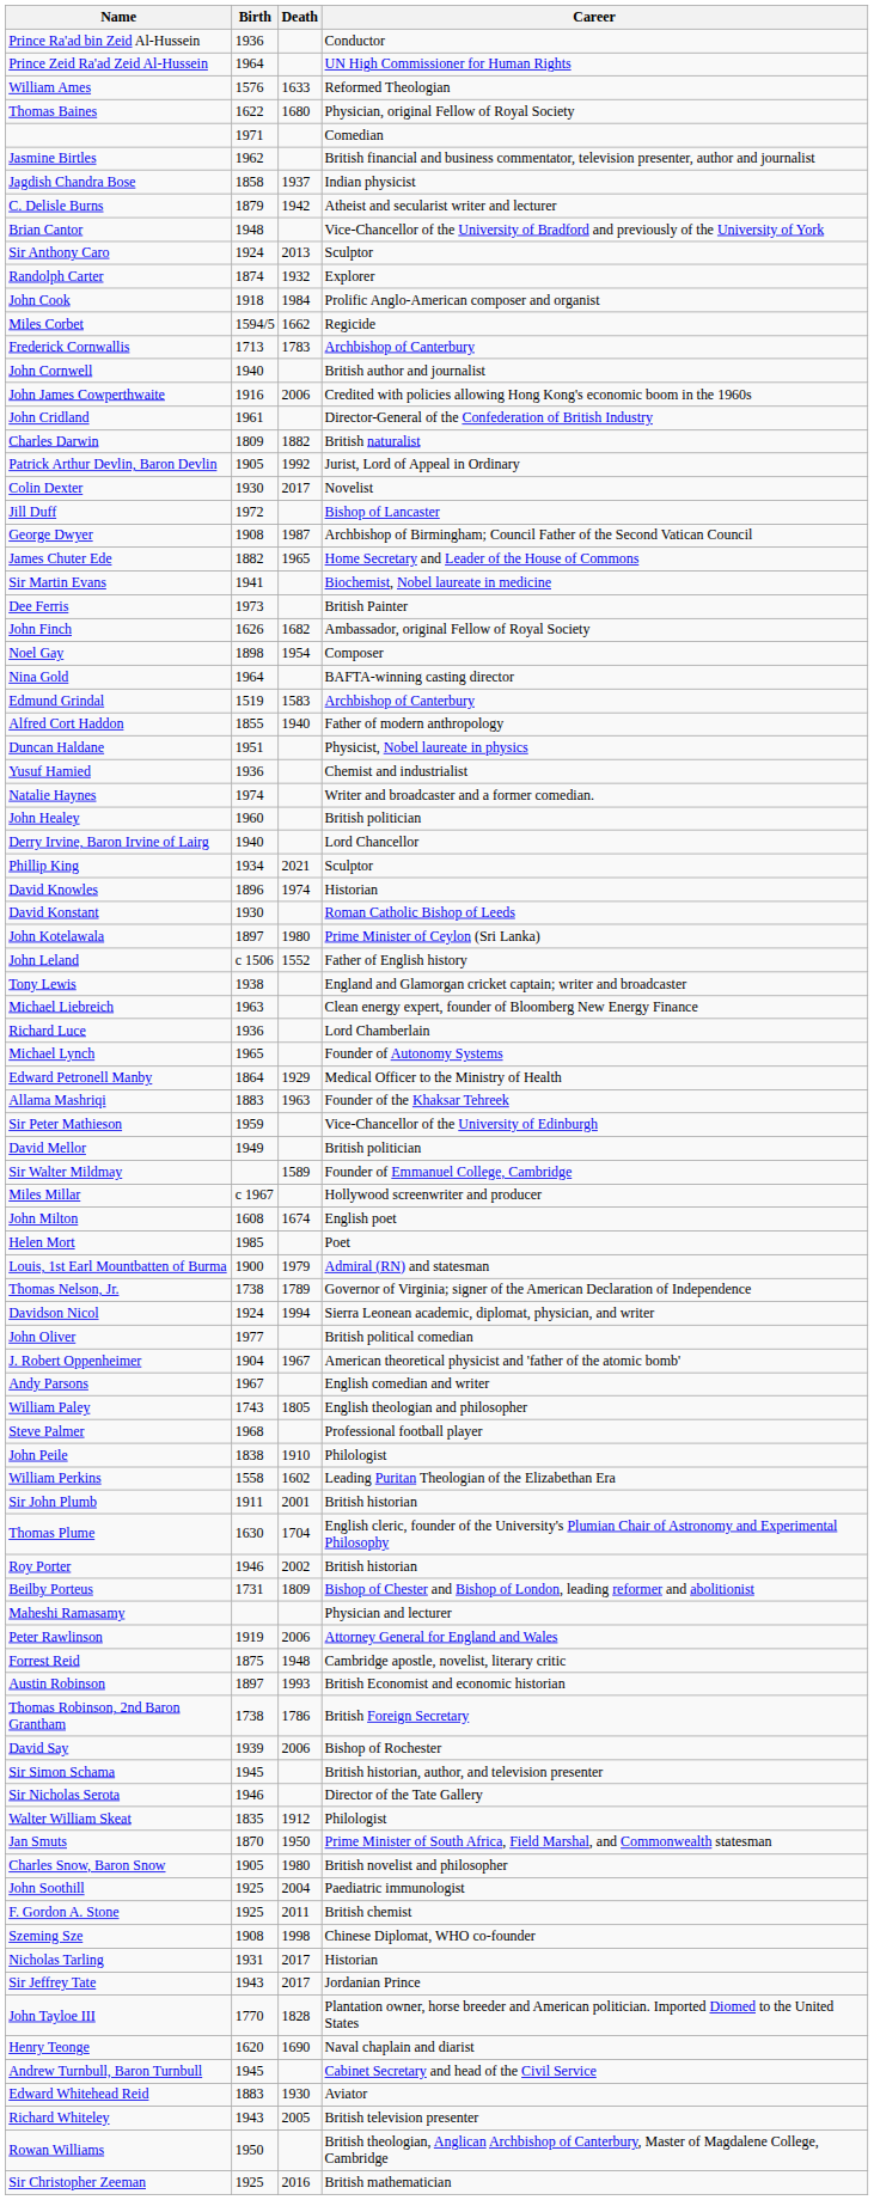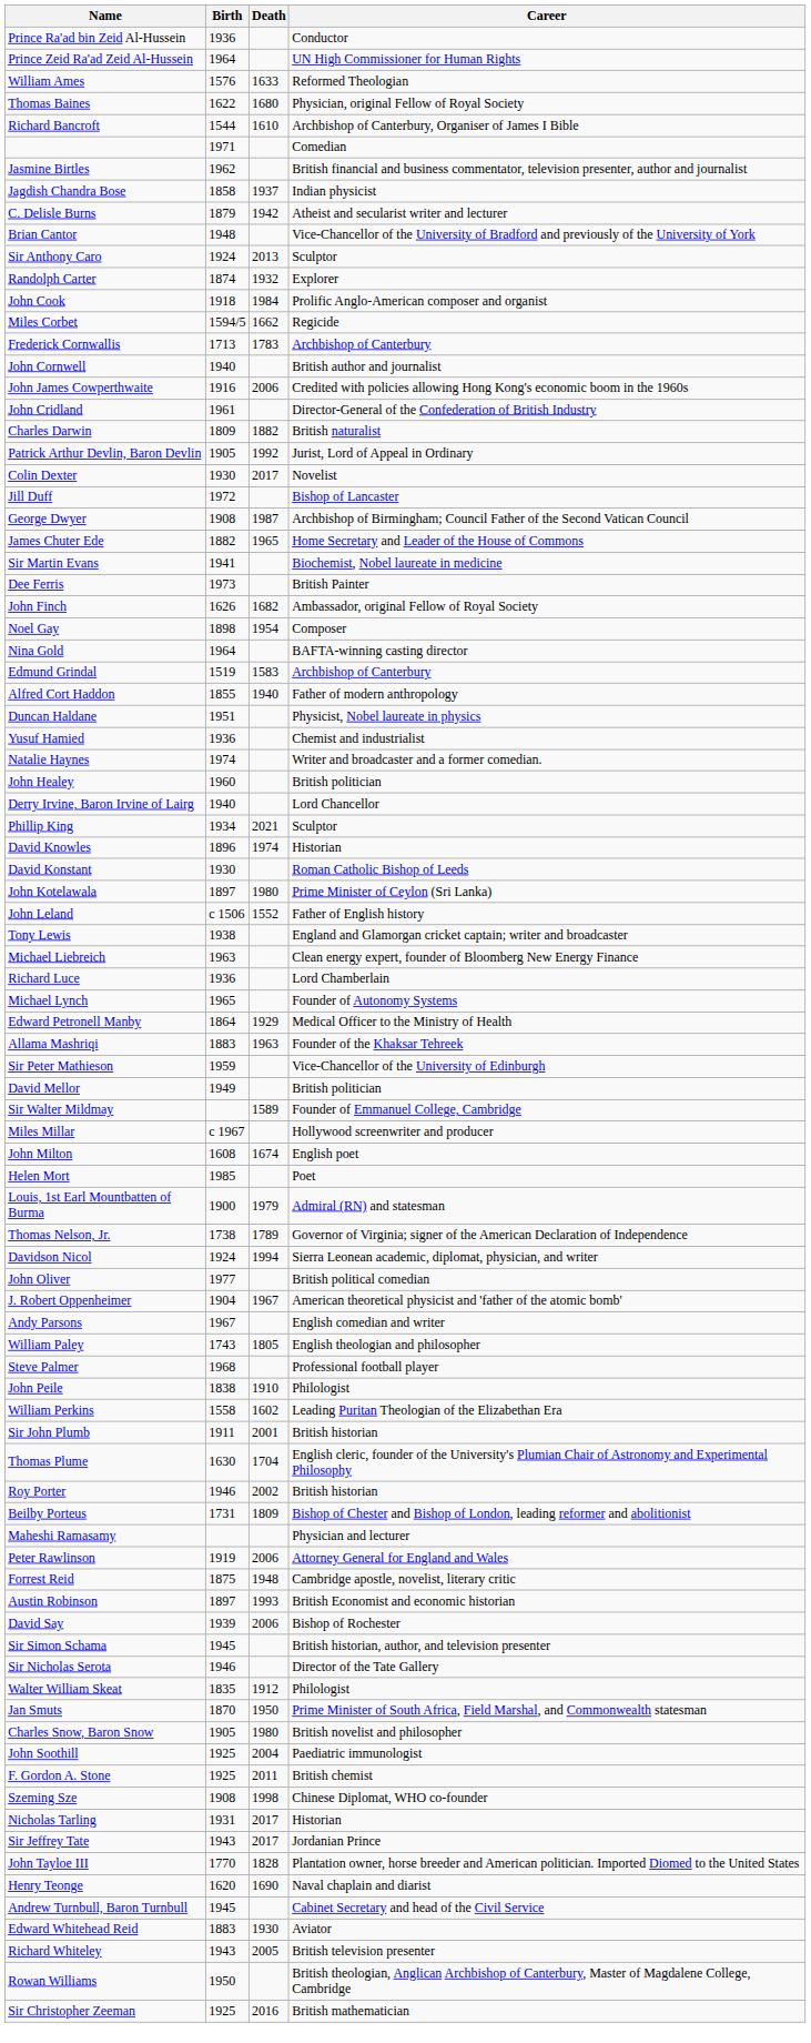+ row: Richard Bancroft | 1544 | 1610 | Archbishop of Canterbury, Organiser of James I Bible
- row: Thomas Robinson, 2nd Baron Grantham | 1738 | 1786 | British Foreign Secretary
